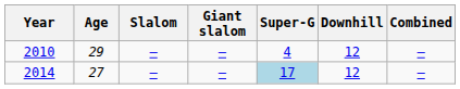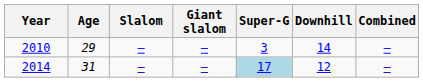2010 | Super-G: 4 -> 3
2010 | Downhill: 12 -> 14
2014 | Age: 27 -> 31
